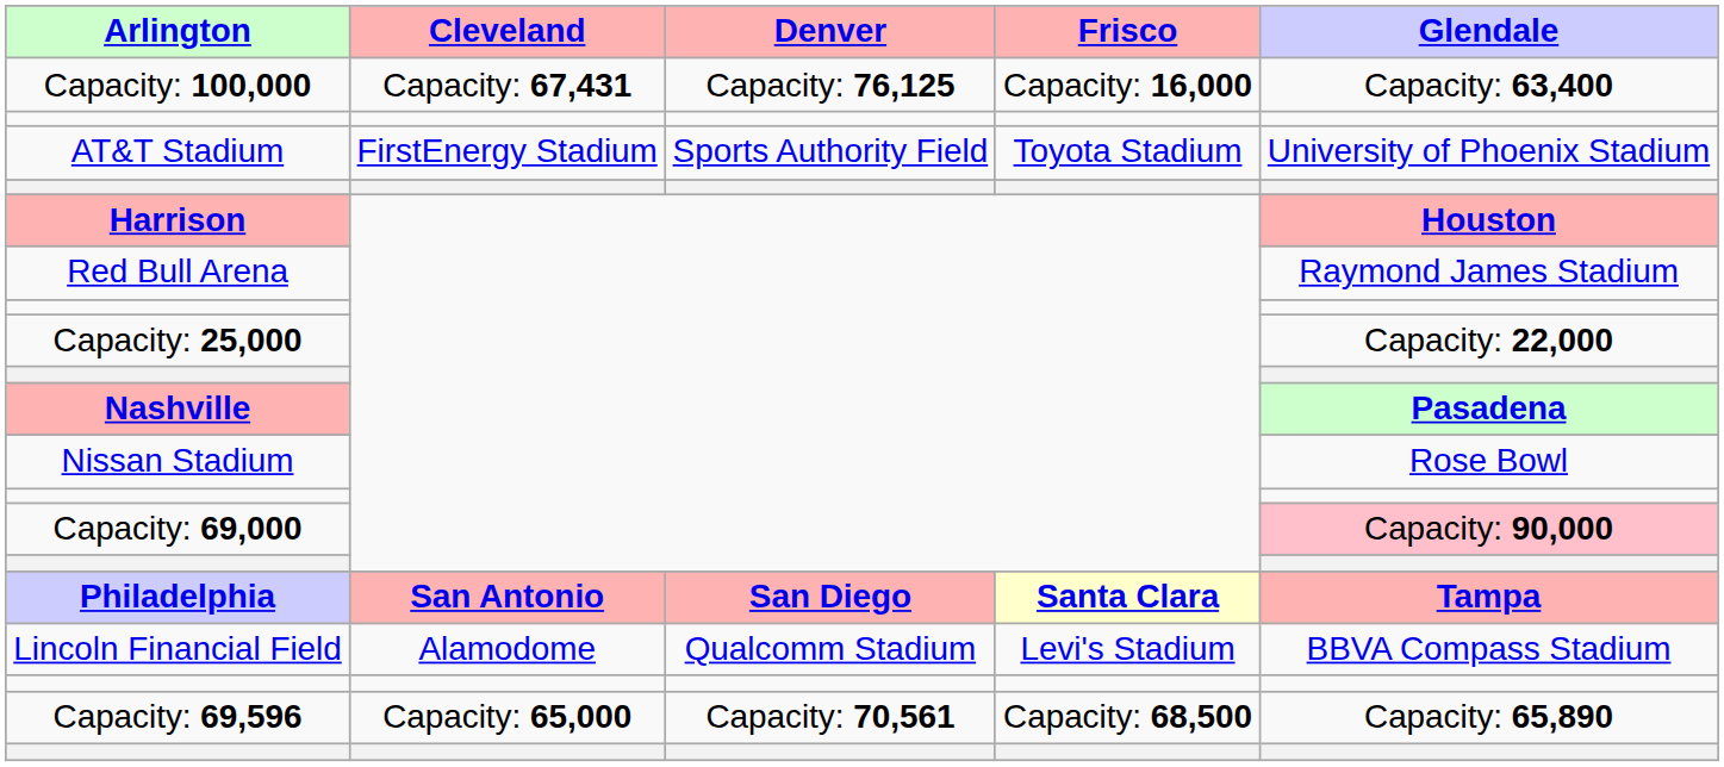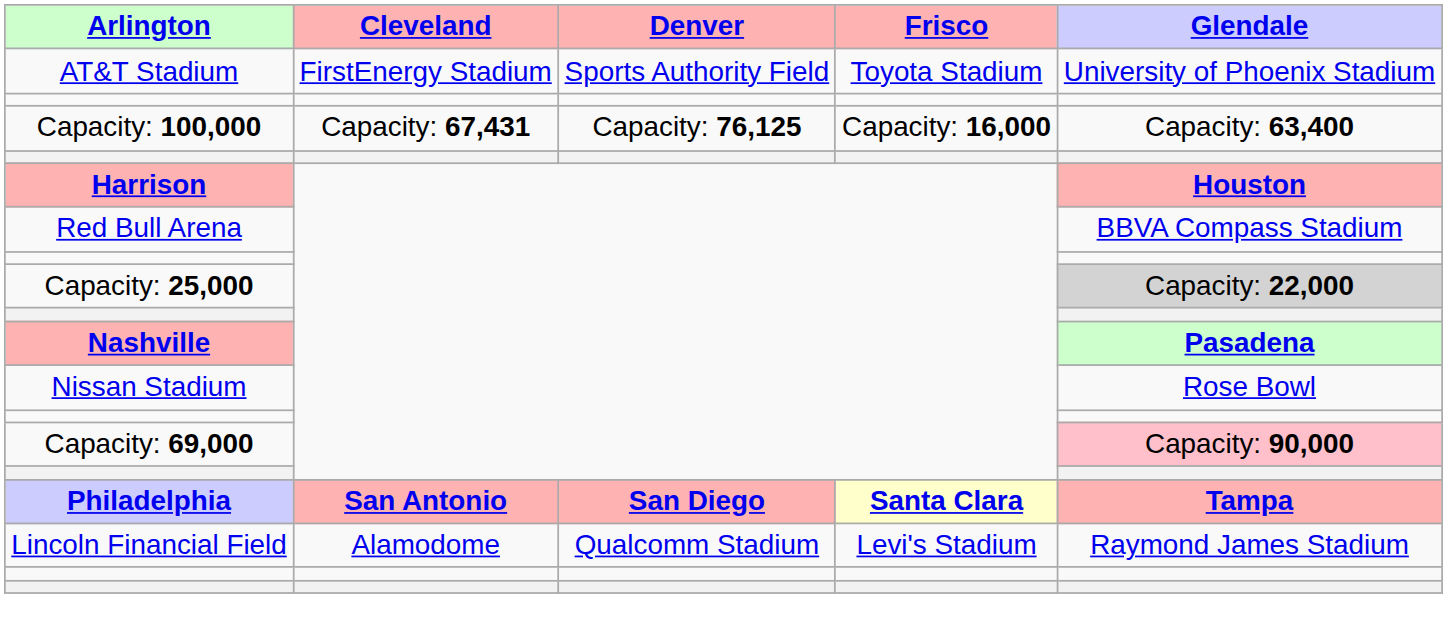rows swapped: AT&T Stadium <-> Capacity: 100,000
Red Bull Arena | Glendale: Raymond James Stadium -> BBVA Compass Stadium
Capacity: 25,000 | Glendale: no background -> lightgrey background
Lincoln Financial Field | Glendale: BBVA Compass Stadium -> Raymond James Stadium
- row: Capacity: 69,596 | Capacity: 65,000 | Capacity: 70,561 | Capacity: 68,500 | Capacity: 65,890
